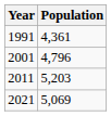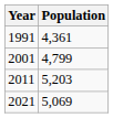2001 | Population: 4,796 -> 4,799
